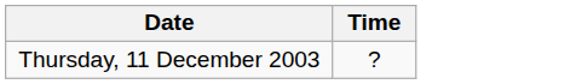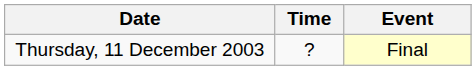+ column: Event | Final
